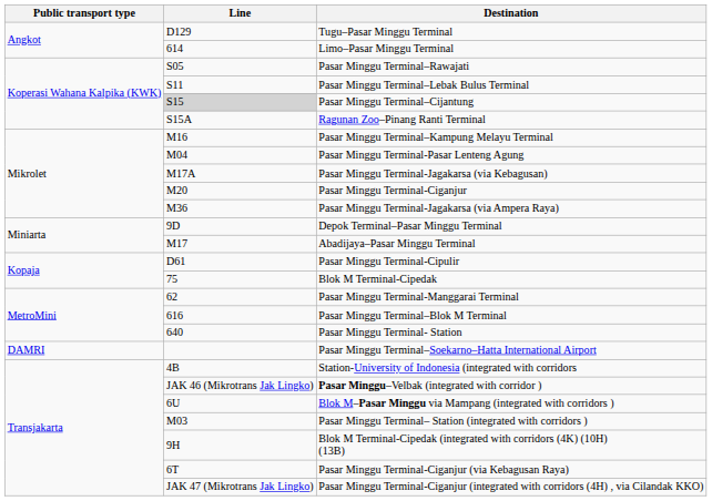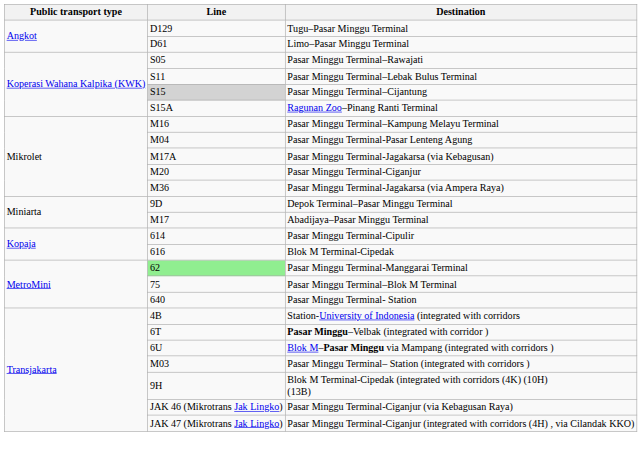Limo–Pasar Minggu Terminal | Line: 614 -> D61
Pasar Minggu Terminal-Cipulir | Line: D61 -> 614
Blok M Terminal-Cipedak | Line: 75 -> 616
Pasar Minggu Terminal-Manggarai Terminal | Line: no background -> lightgreen background
Pasar Minggu Terminal–Blok M Terminal | Line: 616 -> 75
- row: DAMRI | Pasar Minggu Terminal–Soekarno–Hatta International Airport
Pasar Minggu–Velbak (integrated with corridor ) | Line: JAK 46 (Mikrotrans Jak Lingko) -> 6T
Pasar Minggu Terminal-Ciganjur (via Kebagusan Raya) | Line: 6T -> JAK 46 (Mikrotrans Jak Lingko)
